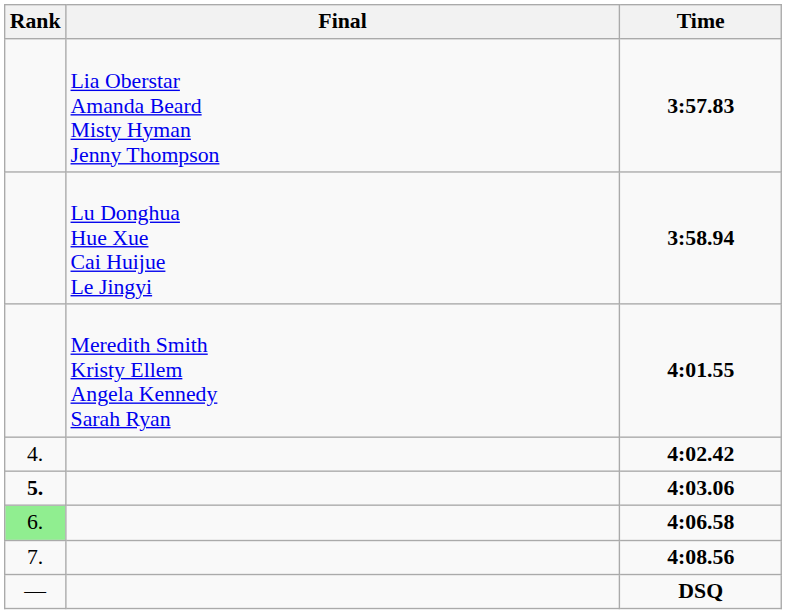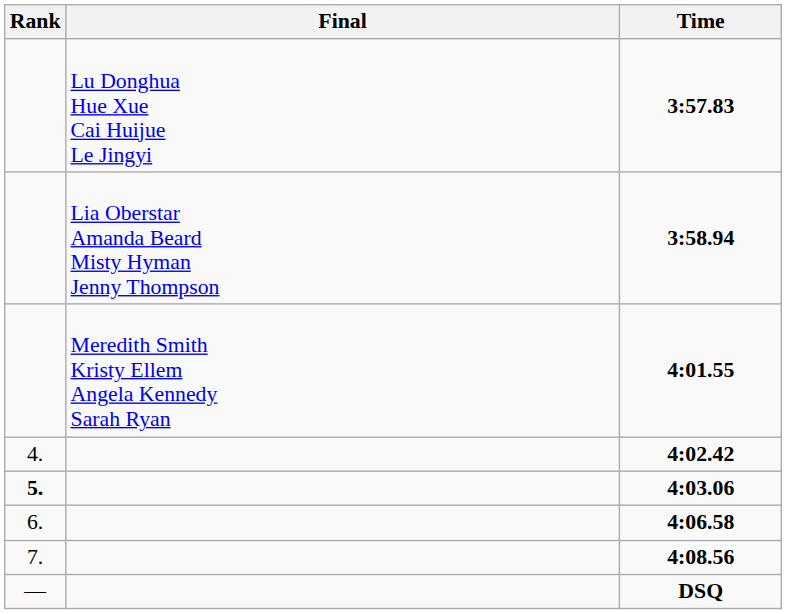3:57.83 | Final: Lia Oberstar Amanda Beard Misty Hyman Jenny Thompson -> Lu Donghua Hue Xue Cai Huijue Le Jingyi
3:58.94 | Final: Lu Donghua Hue Xue Cai Huijue Le Jingyi -> Lia Oberstar Amanda Beard Misty Hyman Jenny Thompson
4:06.58 | Rank: lightgreen background -> no background
